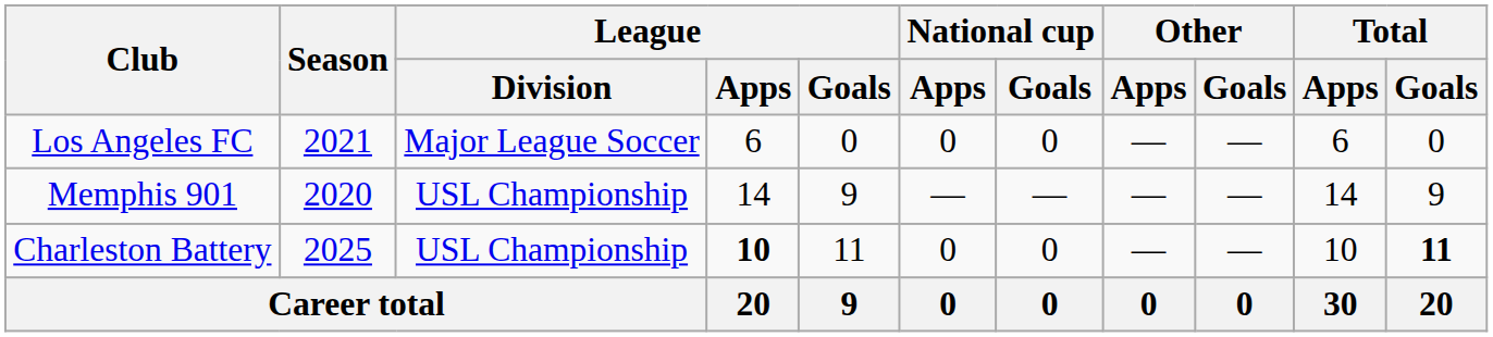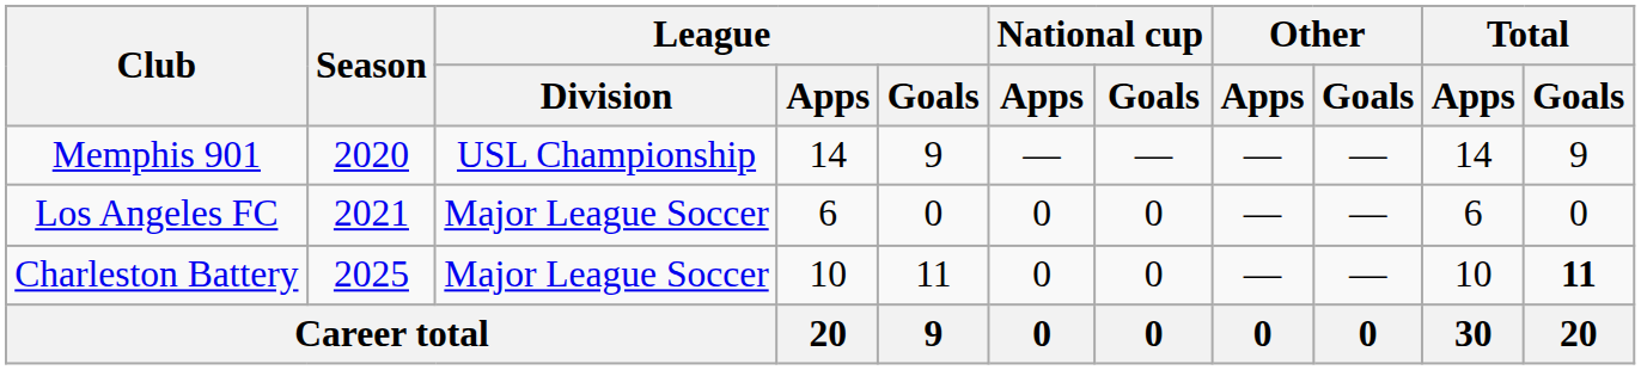rows swapped: Memphis 901 <-> Los Angeles FC
Charleston Battery | League / Division: USL Championship -> Major League Soccer
Charleston Battery | League / Apps: bold -> normal
